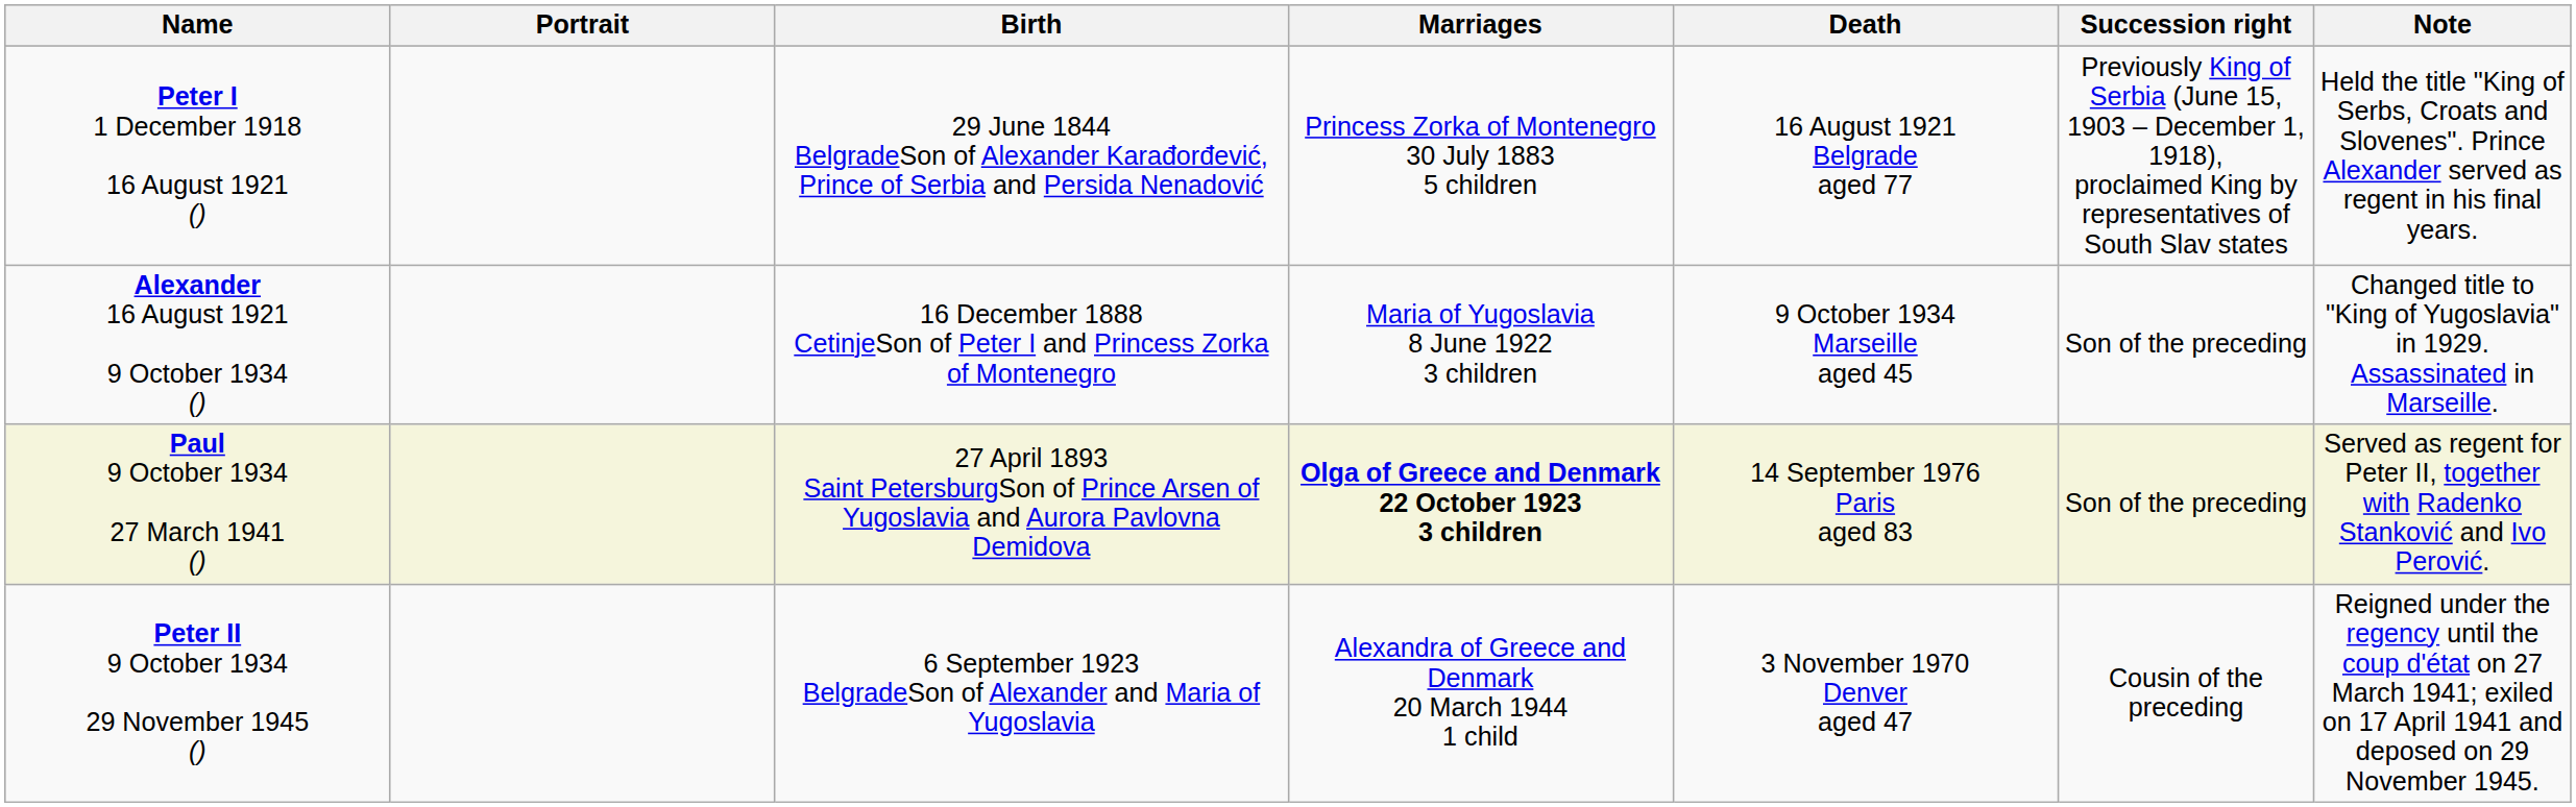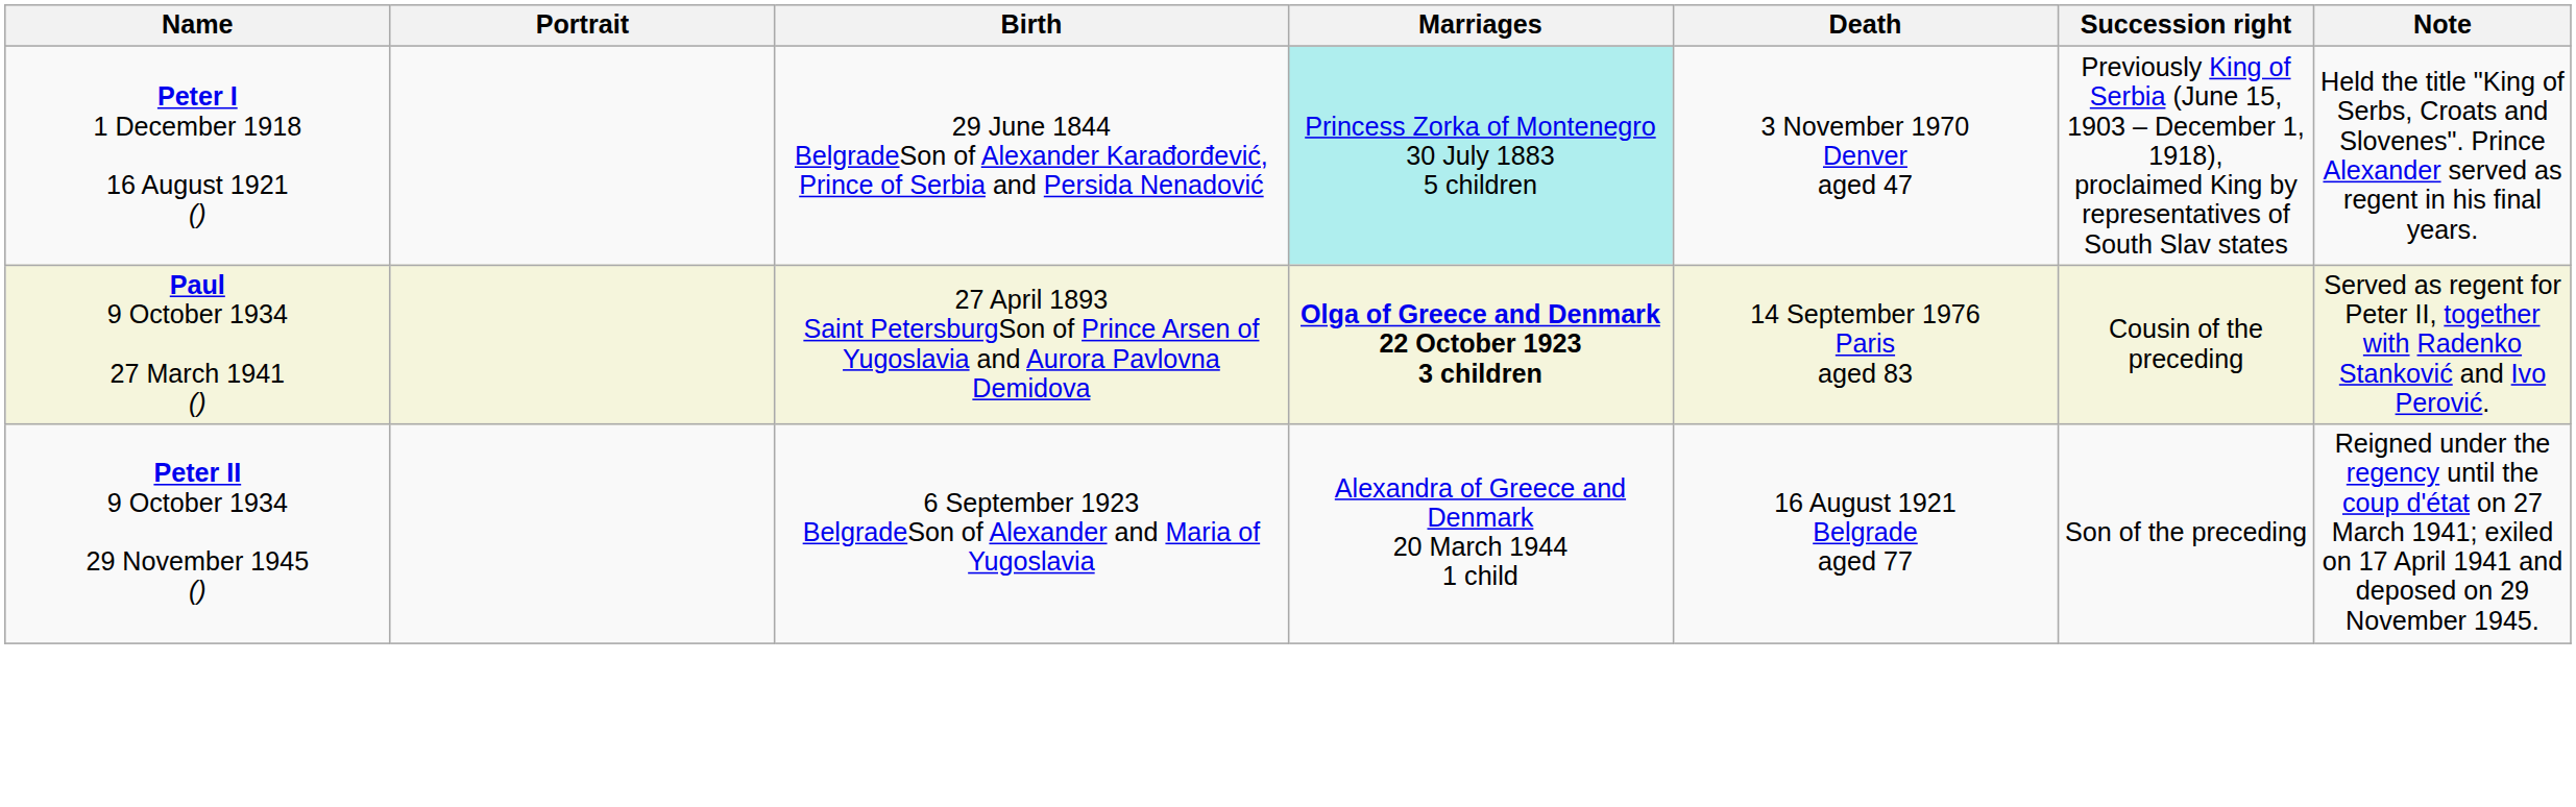Peter I 1 December 1918 16 August 1921 () | Marriages: no background -> paleturquoise background
Peter I 1 December 1918 16 August 1921 () | Death: 16 August 1921 Belgrade aged 77 -> 3 November 1970 Denver aged 47
- row: Alexander 16 August 1921 9 October 1934 () | 16 December 1888 CetinjeSon of Peter I and Princess Zorka of Montenegro | Maria of Yugoslavia 8 June 1922 3 children | 9 October 1934 Marseille aged 45 | Son of the preceding | Changed title to "King of Yugoslavia" in 1929. Assassinated in Marseille.
Paul 9 October 1934 27 March 1941 () | Succession right: Son of the preceding -> Cousin of the preceding
Peter II 9 October 1934 29 November 1945 () | Death: 3 November 1970 Denver aged 47 -> 16 August 1921 Belgrade aged 77
Peter II 9 October 1934 29 November 1945 () | Succession right: Cousin of the preceding -> Son of the preceding
